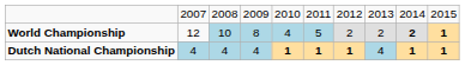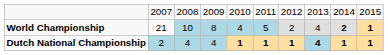World Championship | column 2: 12 -> 21
World Championship | column 8: 2 -> 4
Dutch National Championship | column 2: 4 -> 2
Dutch National Championship | column 8: normal -> bold
